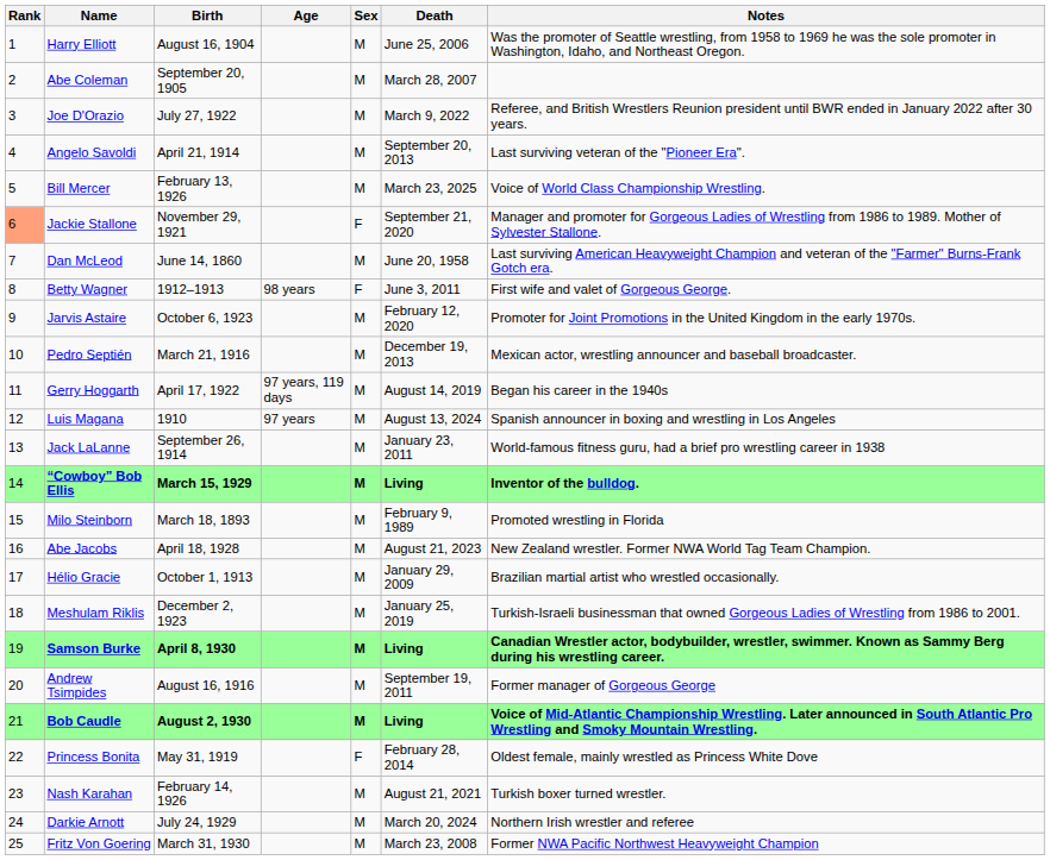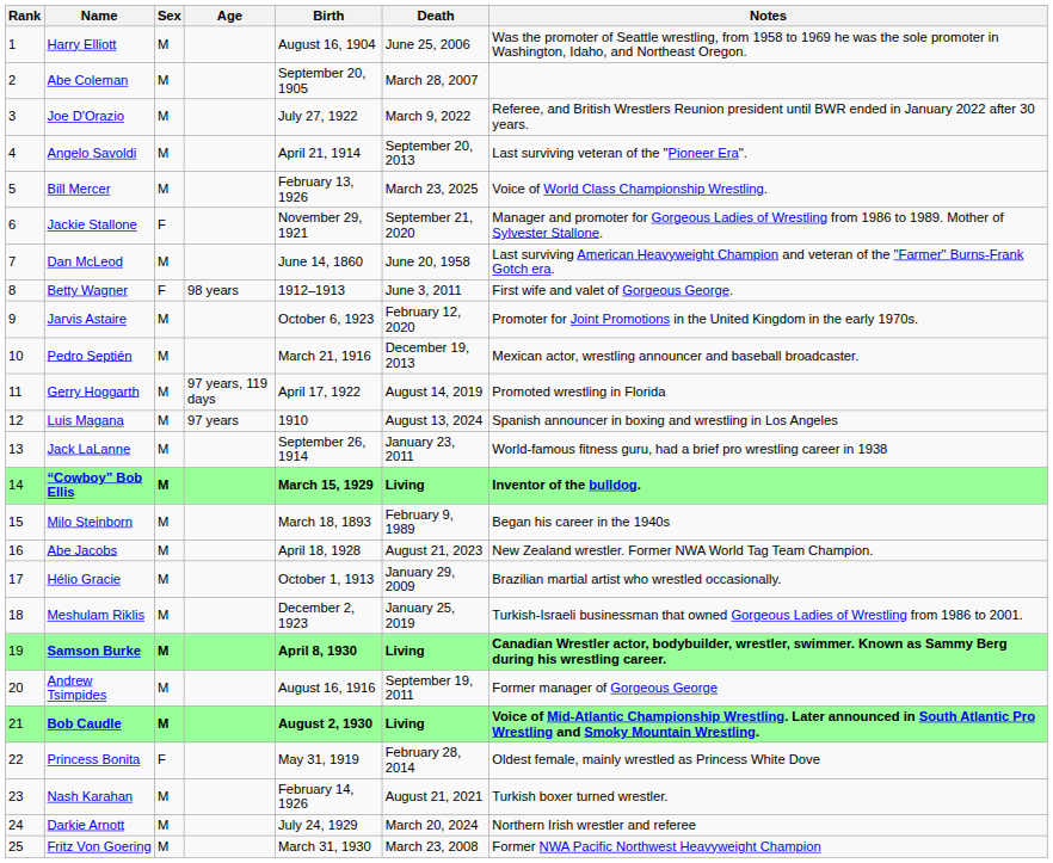columns swapped: Sex <-> Birth
Jackie Stallone | Rank: lightsalmon background -> no background
Gerry Hoggarth | Notes: Began his career in the 1940s -> Promoted wrestling in Florida
Milo Steinborn | Notes: Promoted wrestling in Florida -> Began his career in the 1940s
